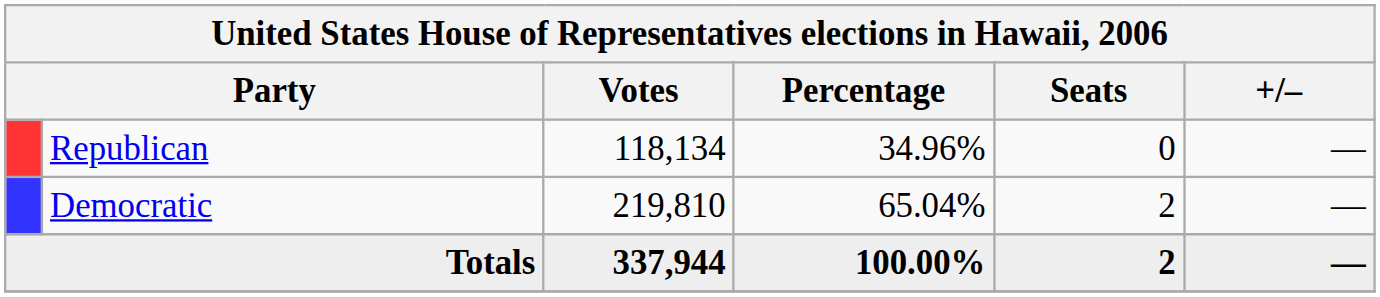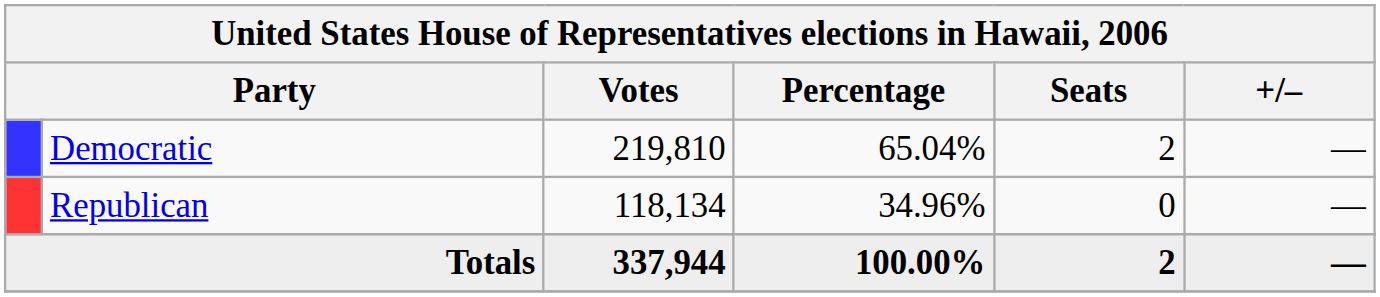rows swapped: Democratic <-> Republican
